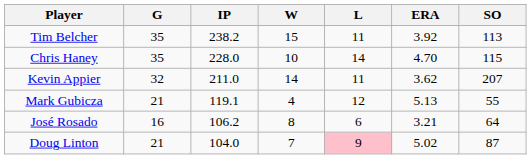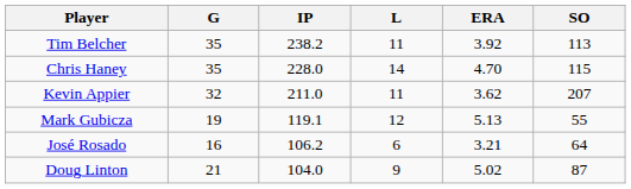- column: W | 15 | 10 | 14 | 4 | 8 | 7
Mark Gubicza | G: 21 -> 19
Doug Linton | L: pink background -> no background
